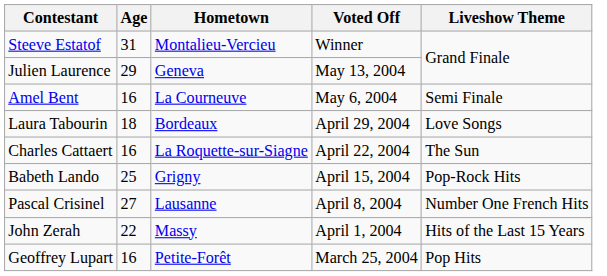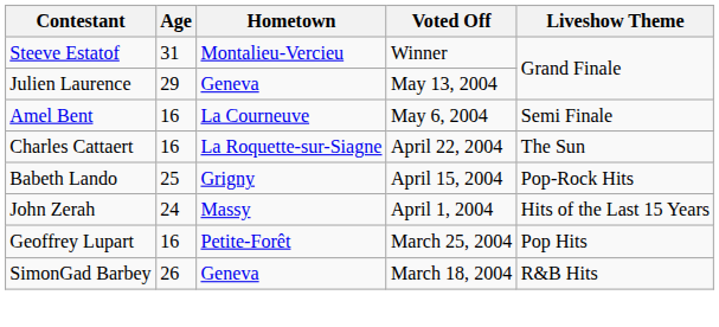- row: Laura Tabourin | 18 | Bordeaux | April 29, 2004 | Love Songs
- row: Pascal Crisinel | 27 | Lausanne | April 8, 2004 | Number One French Hits
John Zerah | Age: 22 -> 24
+ row: SimonGad Barbey | 26 | Geneva | March 18, 2004 | R&B Hits
